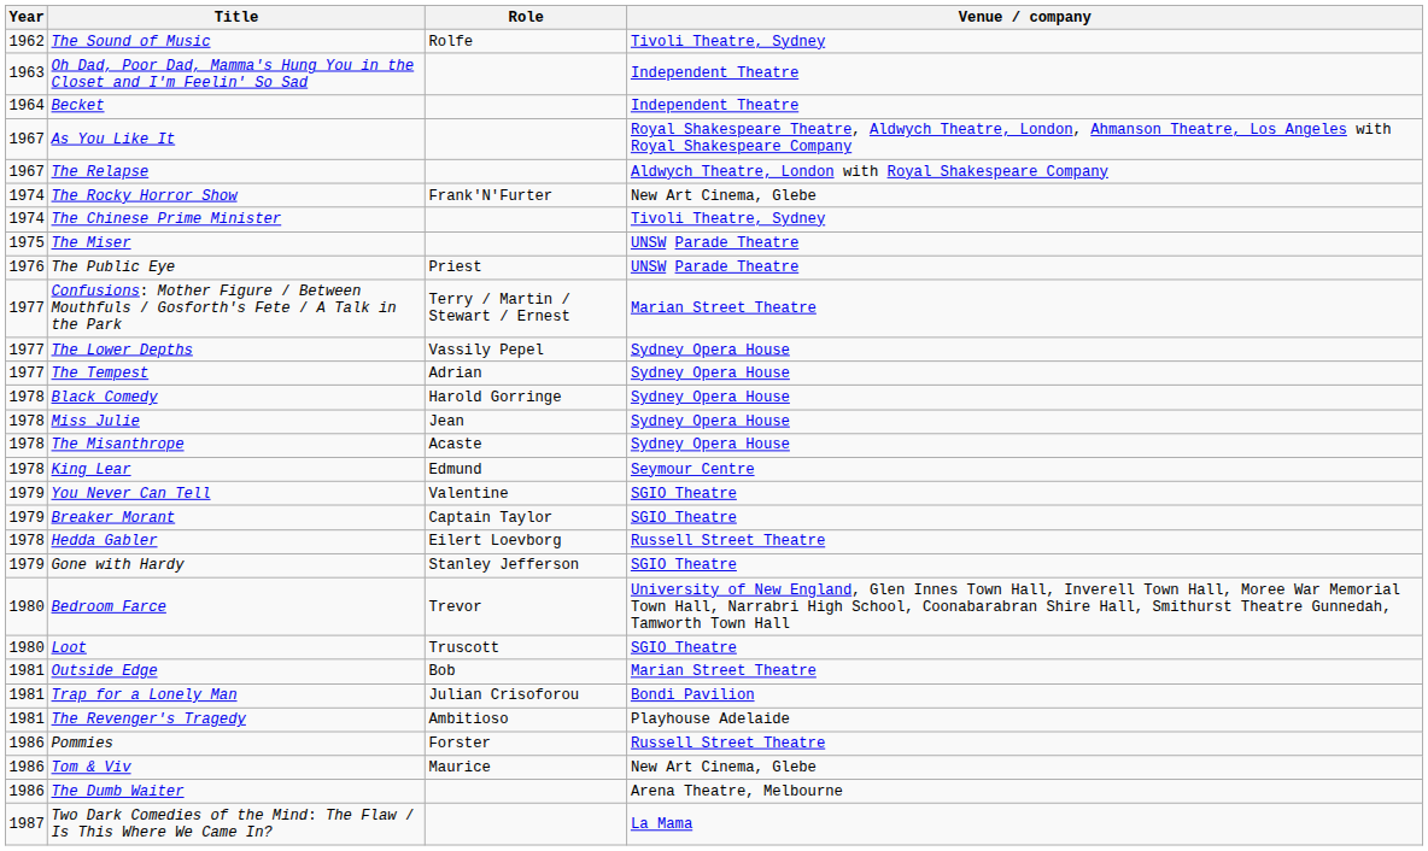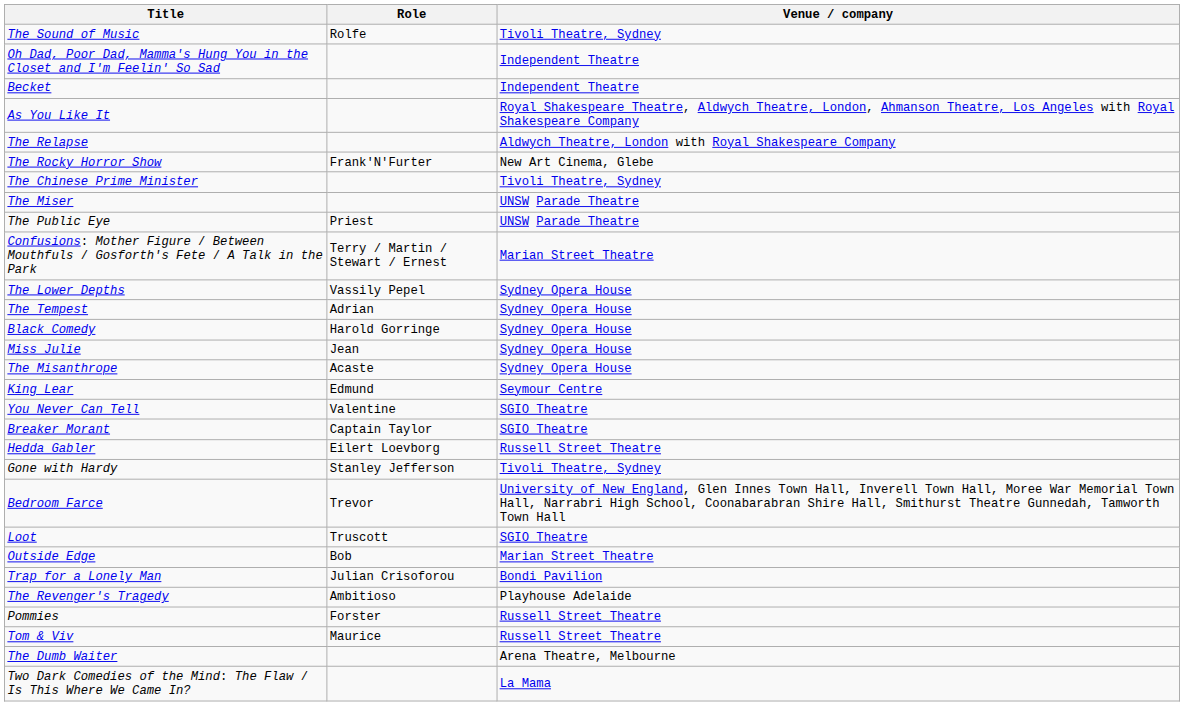- column: Year | 1962 | 1963 | 1964 | 1967 | 1967 | 1974 | 1974 | 1975 | 1976 | 1977 | 1977 | 1977 | 1978 | 1978 | 1978 | 1978 | 1979 | 1979 | 1978 | 1979 | 1980 | 1980 | 1981 | 1981 | 1981 | 1986 | 1986 | 1986 | 1987
Gone with Hardy | Venue / company: SGIO Theatre -> Tivoli Theatre, Sydney
Tom & Viv | Venue / company: New Art Cinema, Glebe -> Russell Street Theatre
